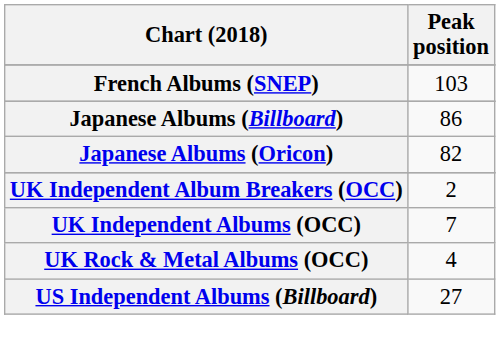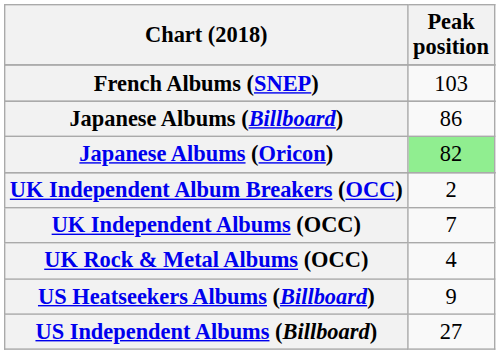Japanese Albums (Oricon) | Peak position: no background -> lightgreen background
+ row: US Heatseekers Albums (Billboard) | 9
